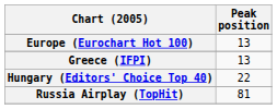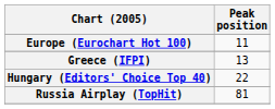Europe (Eurochart Hot 100) | Peak position: 13 -> 11
